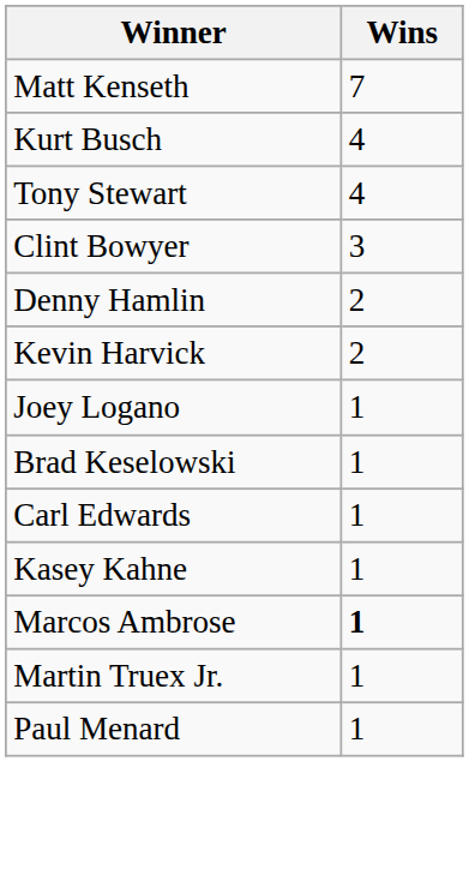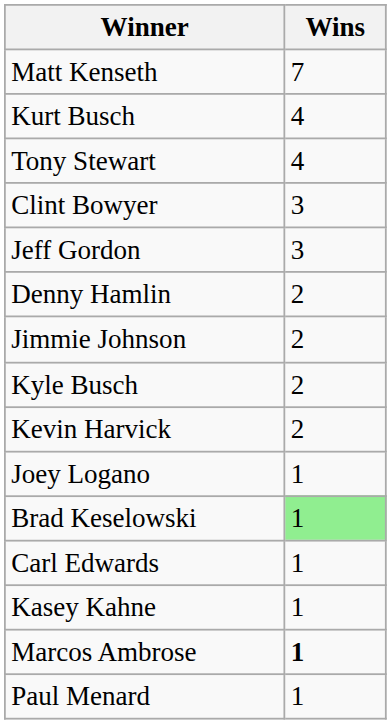+ row: Jeff Gordon | 3
+ row: Jimmie Johnson | 2
+ row: Kyle Busch | 2
Brad Keselowski | Wins: no background -> lightgreen background
- row: Martin Truex Jr. | 1
